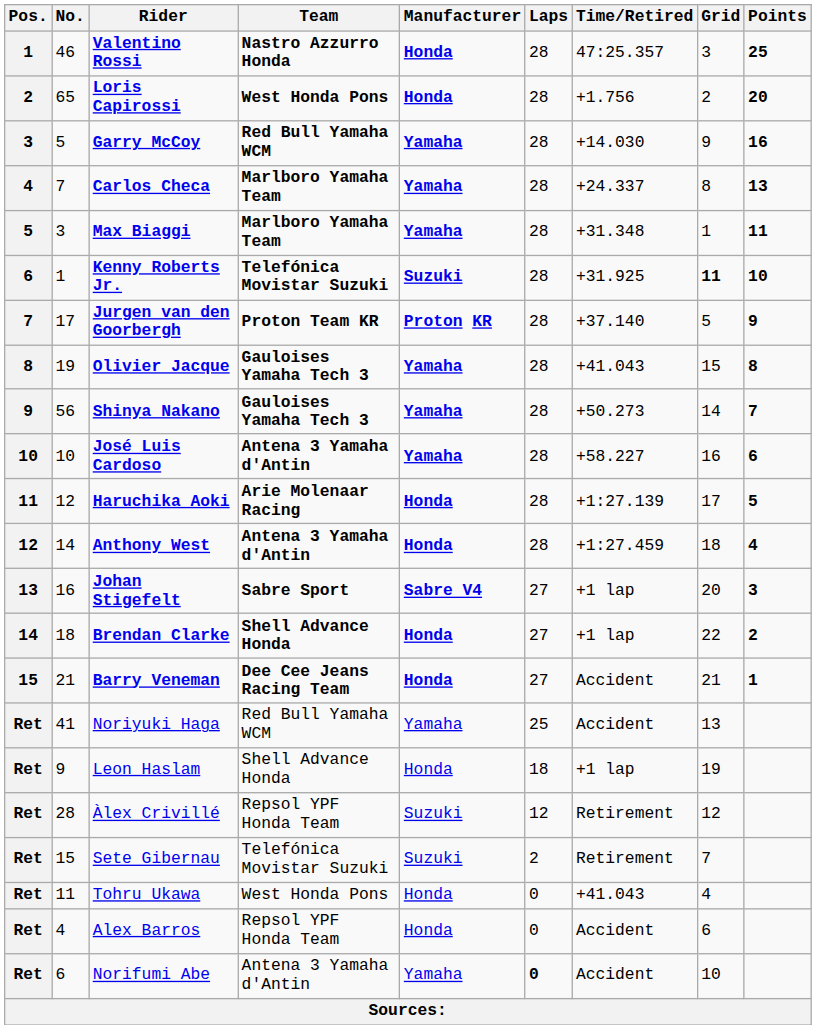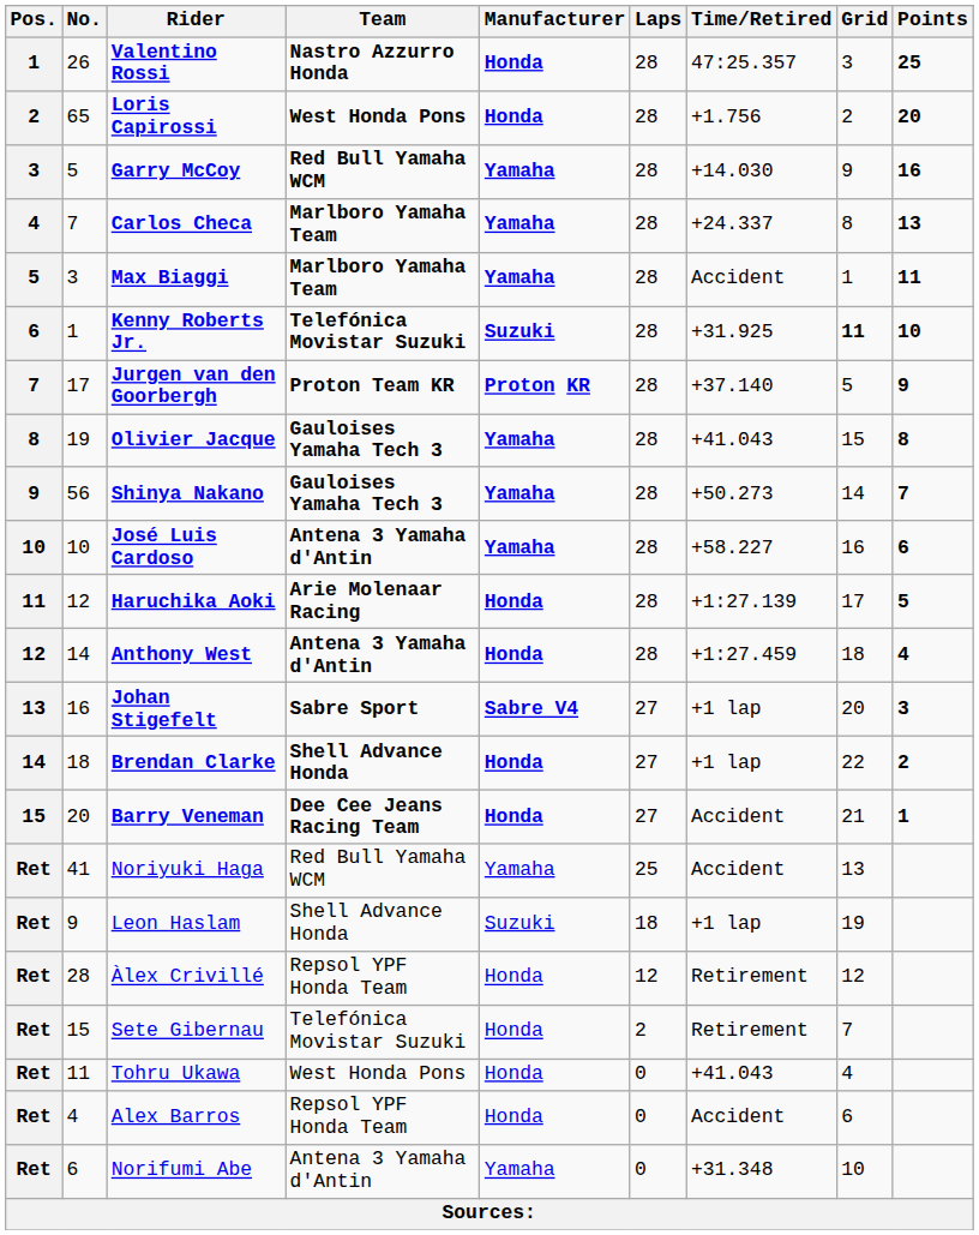Valentino Rossi | No.: 46 -> 26
Max Biaggi | Time/Retired: +31.348 -> Accident
Barry Veneman | No.: 21 -> 20
Leon Haslam | Manufacturer: Honda -> Suzuki
Àlex Crivillé | Manufacturer: Suzuki -> Honda
Sete Gibernau | Manufacturer: Suzuki -> Honda
Norifumi Abe | Laps: bold -> normal
Norifumi Abe | Time/Retired: Accident -> +31.348
